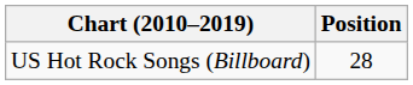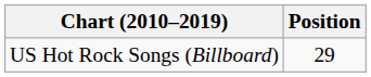US Hot Rock Songs (Billboard) | Position: 28 -> 29
